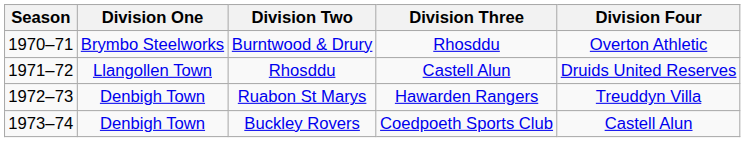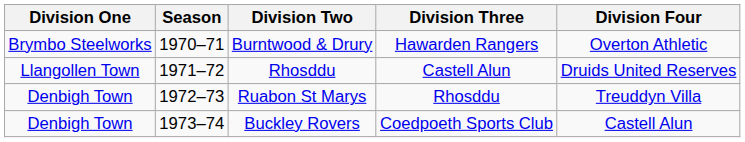columns swapped: Season <-> Division One
Burntwood & Drury | Division Three: Rhosddu -> Hawarden Rangers
Ruabon St Marys | Division Three: Hawarden Rangers -> Rhosddu
